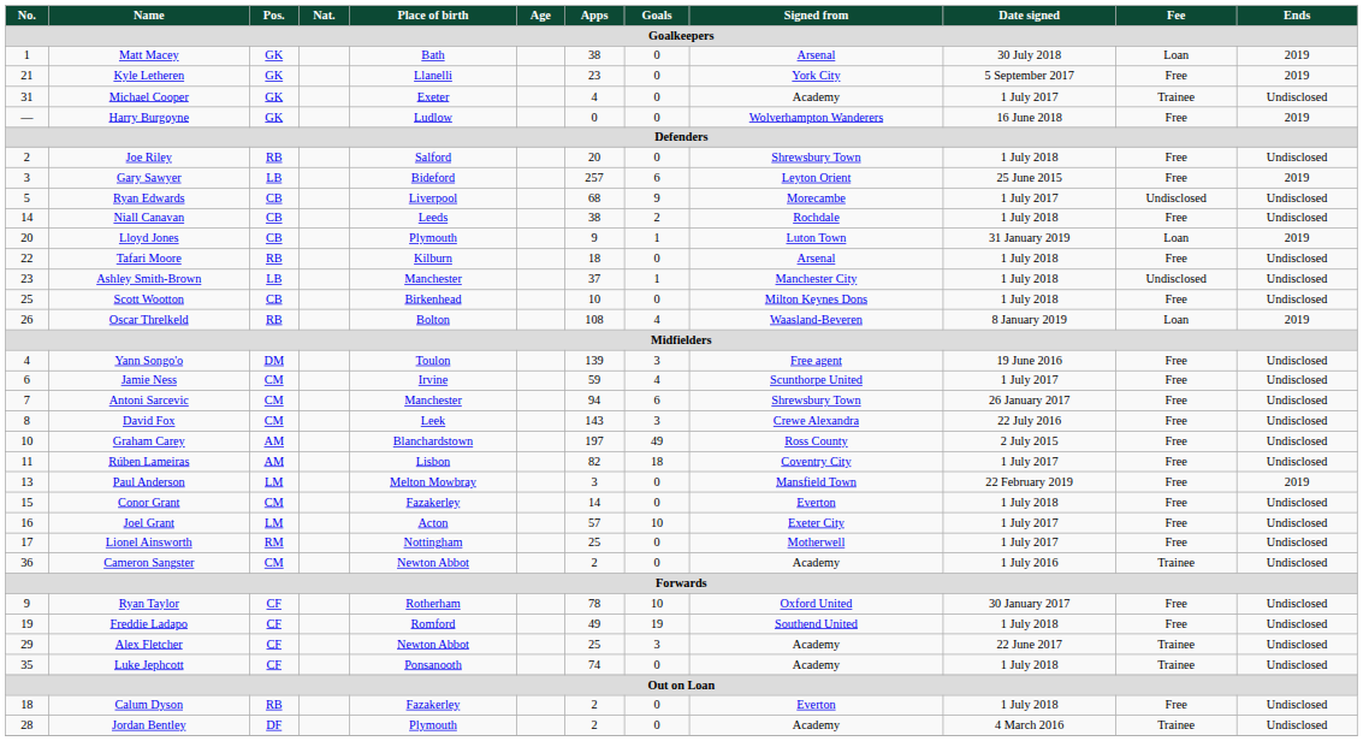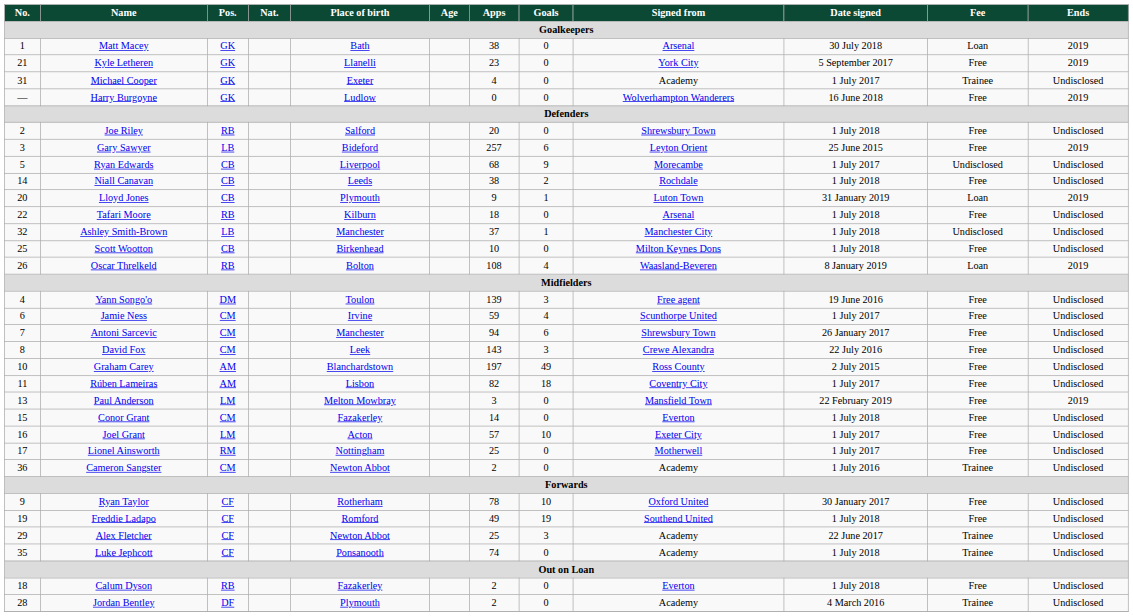Ashley Smith-Brown | No.: 23 -> 32
